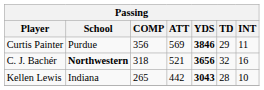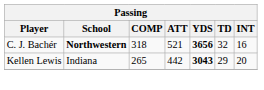- row: Curtis Painter | Purdue | 356 | 569 | 3846 | 29 | 11
Kellen Lewis | TD: 28 -> 29
Kellen Lewis | INT: 10 -> 20
